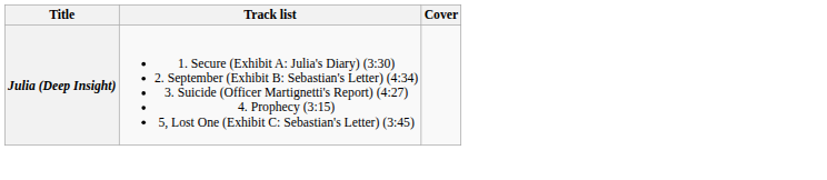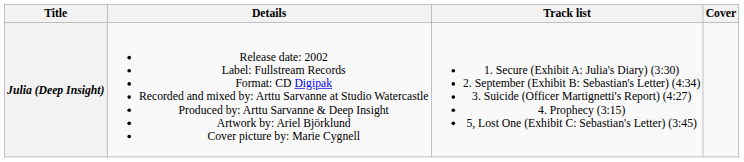+ column: Details | Release date: 2002 Label: Fullstream Records Format: CD Digipak Recorded and mixed by: Arttu Sarvanne at Studio Watercastle Produced by: Arttu Sarvanne & Deep Insight Artwork by: Ariel Björklund Cover picture by: Marie Cygnell
